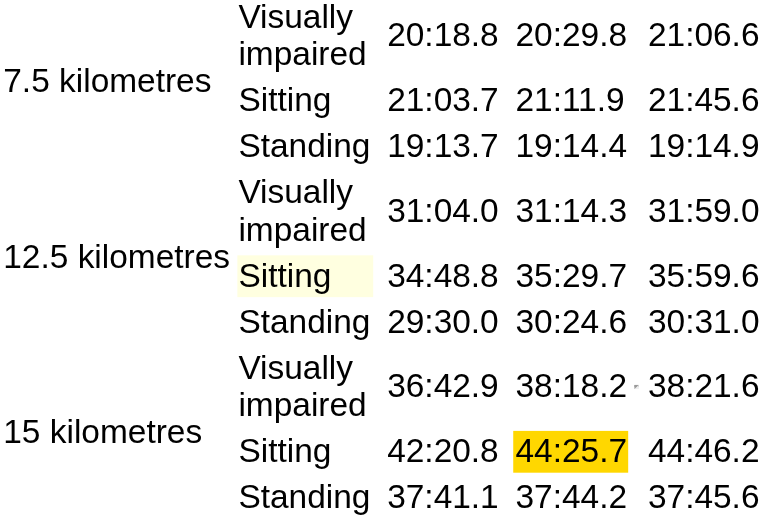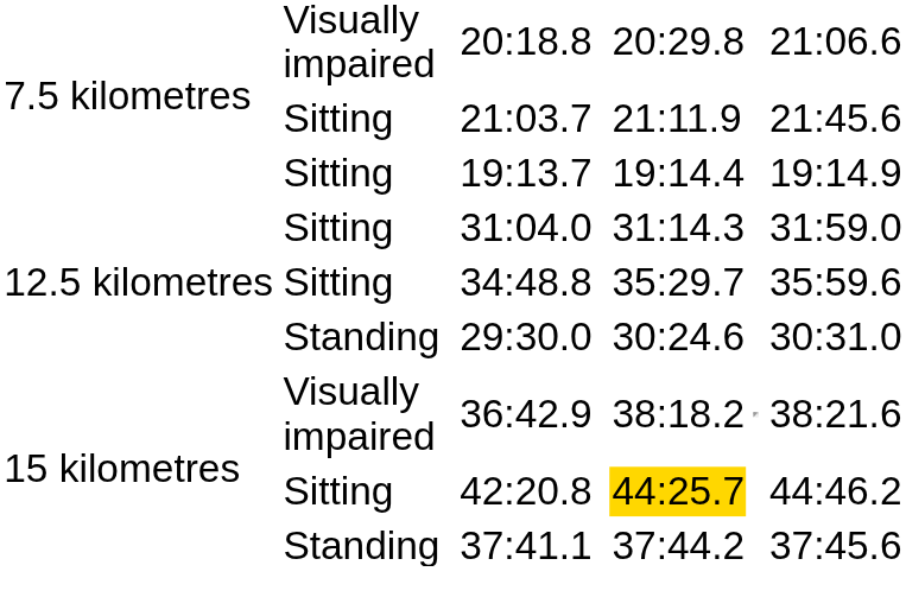19:13.7 | column 2: Standing -> Sitting
31:04.0 | column 2: Visually impaired -> Sitting
34:48.8 | column 2: lightyellow background -> no background
